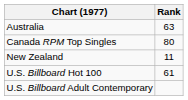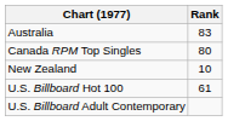Australia | Rank: 63 -> 83
New Zealand | Rank: 11 -> 10
